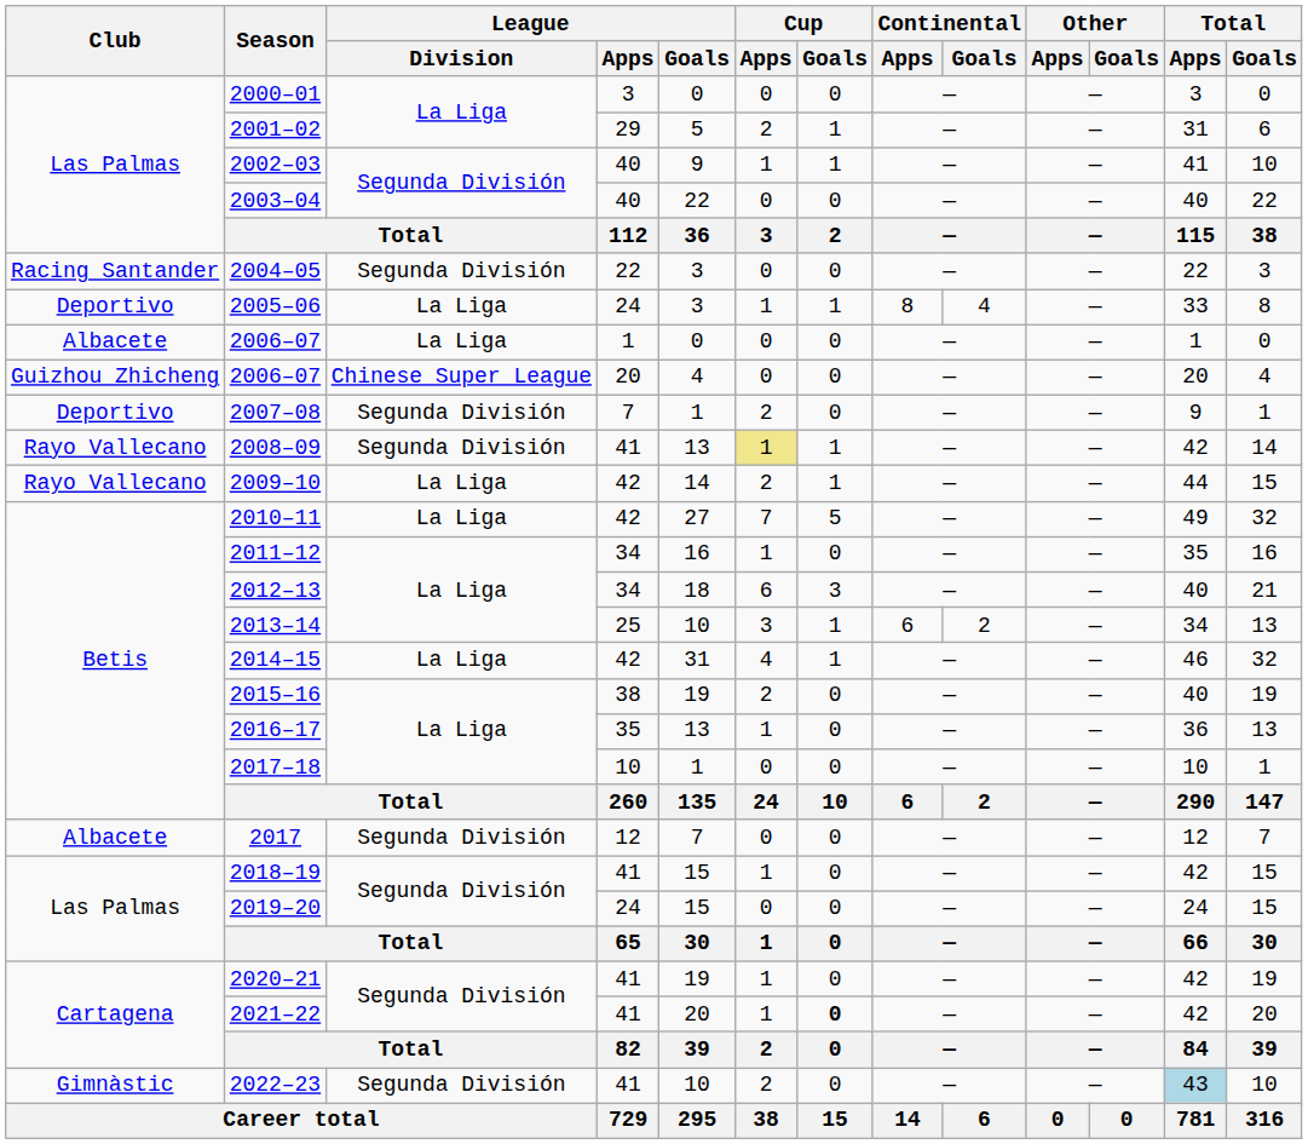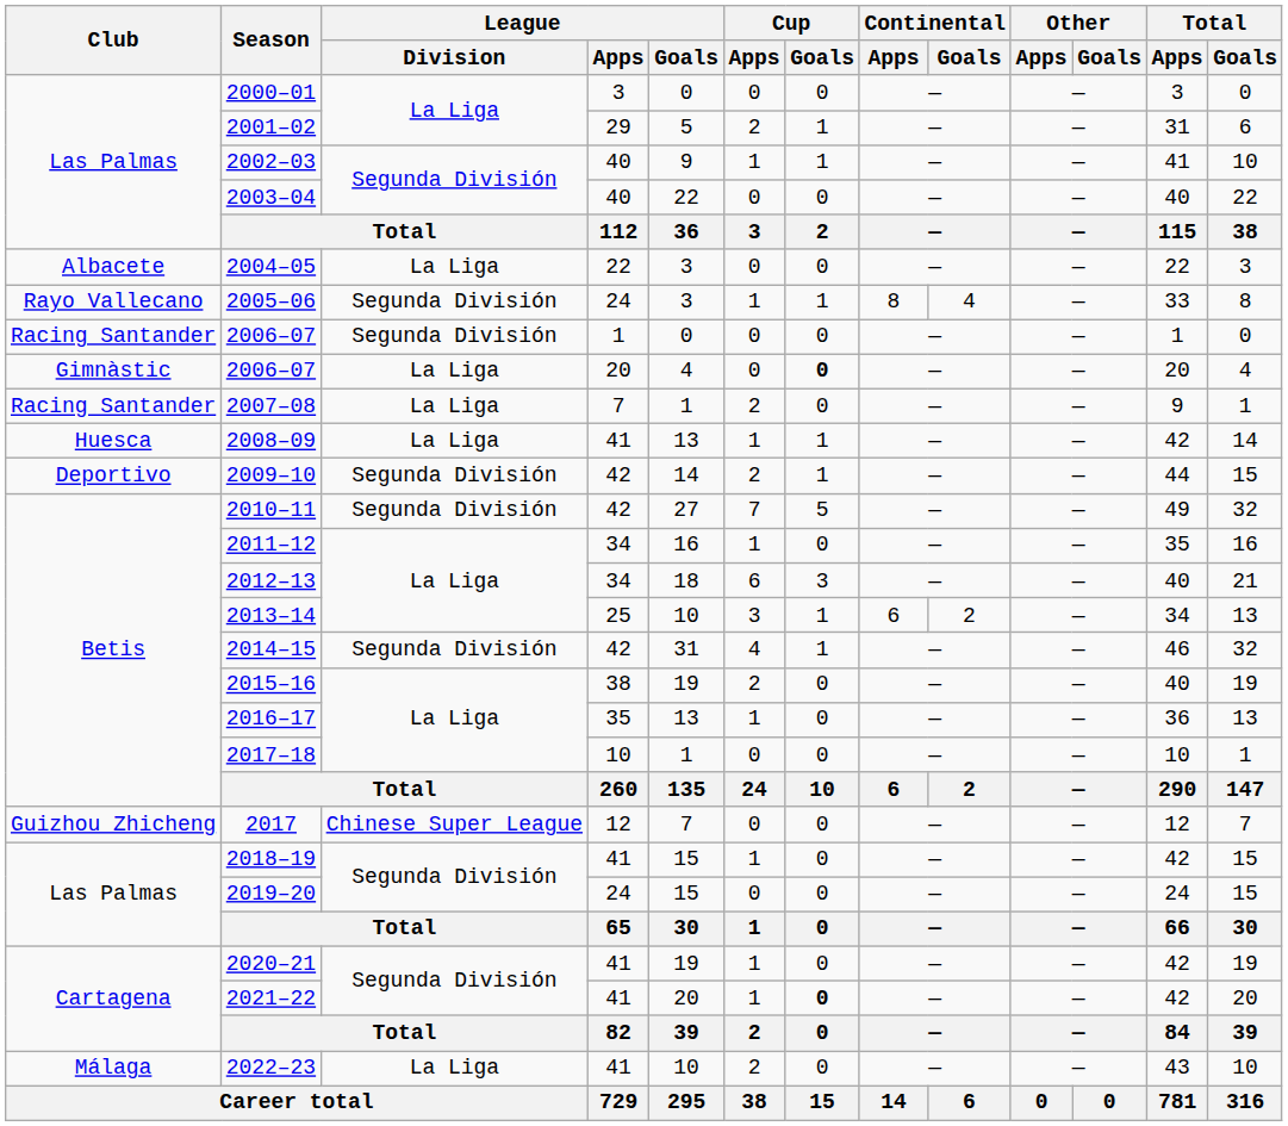2004–05 | Club: Racing Santander -> Albacete
2004–05 | League / Division: Segunda División -> La Liga
2005–06 | Club: Deportivo -> Rayo Vallecano
2005–06 | League / Division: La Liga -> Segunda División
2006–07 / 1 | Club: Albacete -> Racing Santander
2006–07 / 1 | League / Division: La Liga -> Segunda División
2006–07 / 20 | Club: Guizhou Zhicheng -> Gimnàstic
2006–07 / 20 | League / Division: Chinese Super League -> La Liga
2006–07 / 20 | Cup / Goals: normal -> bold
2007–08 | Club: Deportivo -> Racing Santander
2007–08 | League / Division: Segunda División -> La Liga
2008–09 | Club: Rayo Vallecano -> Huesca
2008–09 | League / Division: Segunda División -> La Liga
2008–09 | Cup / Apps: khaki background -> no background
2009–10 | Club: Rayo Vallecano -> Deportivo
2009–10 | League / Division: La Liga -> Segunda División
2010–11 | League / Division: La Liga -> Segunda División
2014–15 | League / Division: La Liga -> Segunda División
2017 | Club: Albacete -> Guizhou Zhicheng
2017 | League / Division: Segunda División -> Chinese Super League
2022–23 | Club: Gimnàstic -> Málaga
2022–23 | League / Division: Segunda División -> La Liga
2022–23 | Total / Apps: lightblue background -> no background
